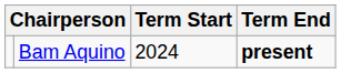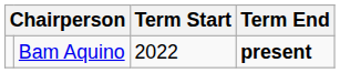Bam Aquino | Term Start: 2024 -> 2022
